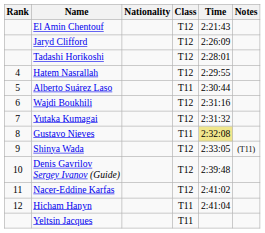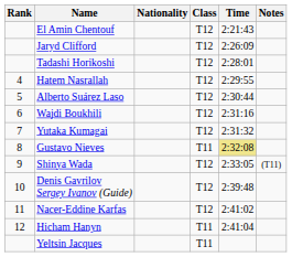Alberto Suárez Laso | Class: T11 -> T12
